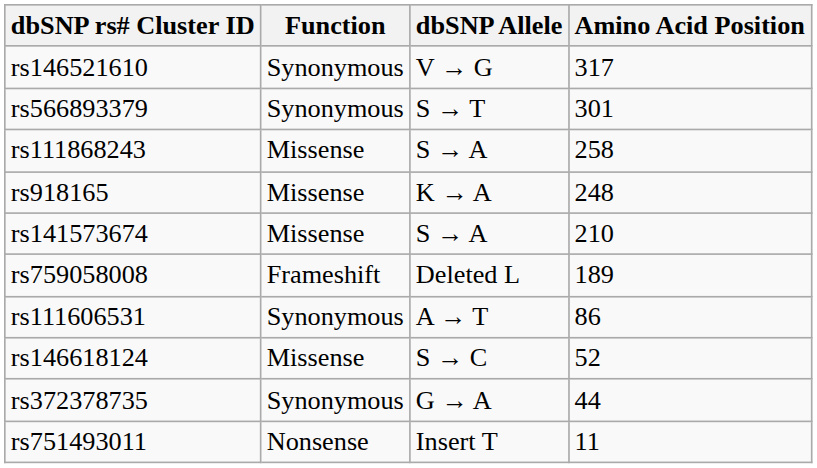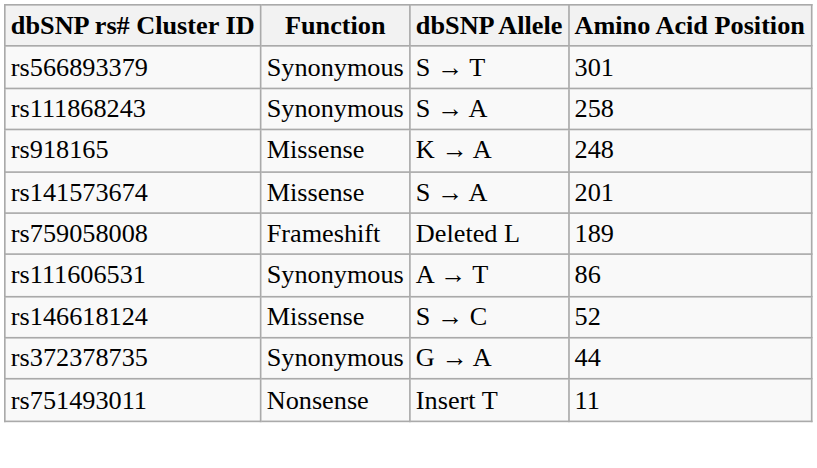- row: rs146521610 | Synonymous | V → G | 317
rs111868243 | Function: Missense -> Synonymous
rs141573674 | Amino Acid Position: 210 -> 201
